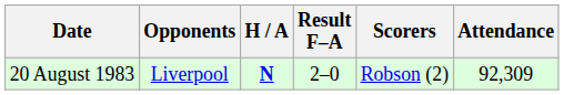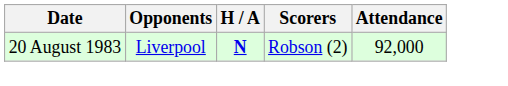- column: Result F–A | 2–0
20 August 1983 | Attendance: 92,309 -> 92,000
